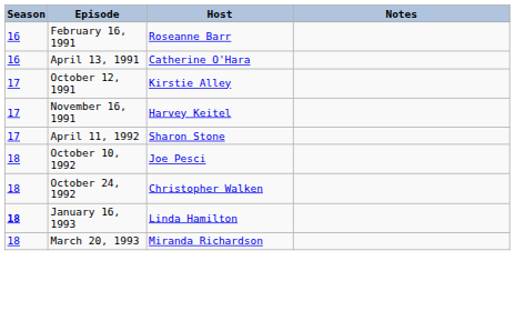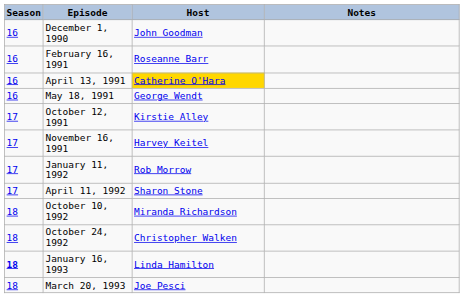+ row: 16 | December 1, 1990 | John Goodman
April 13, 1991 | Host: no background -> gold background
+ row: 16 | May 18, 1991 | George Wendt
+ row: 17 | January 11, 1992 | Rob Morrow
October 10, 1992 | Host: Joe Pesci -> Miranda Richardson
March 20, 1993 | Host: Miranda Richardson -> Joe Pesci
